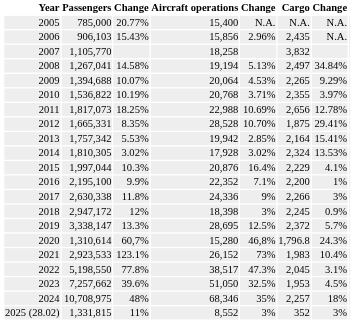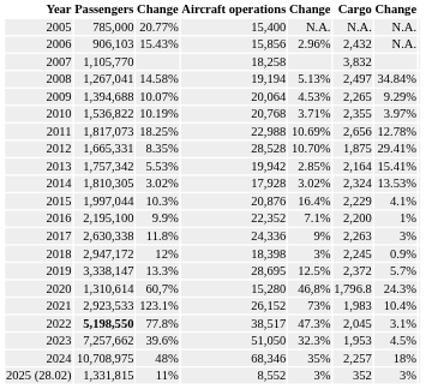2006 | Cargo: 2,435 -> 2,432
2017 | Cargo: 2,266 -> 2,263
2022 | Passengers: normal -> bold
2023 | column 5: 32.5% -> 32.3%
